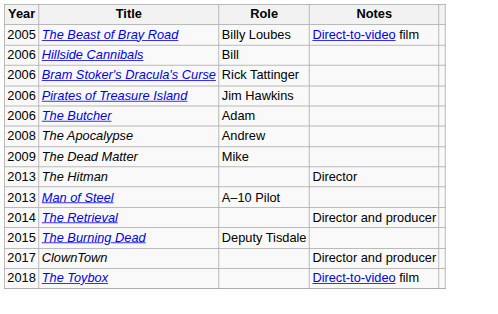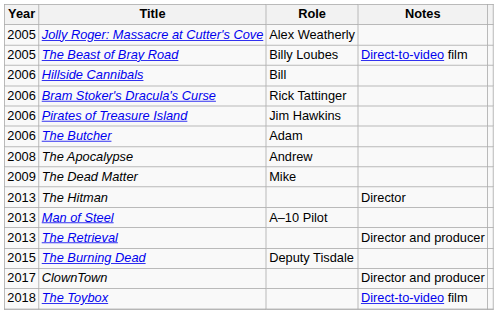+ row: 2005 | Jolly Roger: Massacre at Cutter's Cove | Alex Weatherly
The Retrieval | Year: 2014 -> 2013
